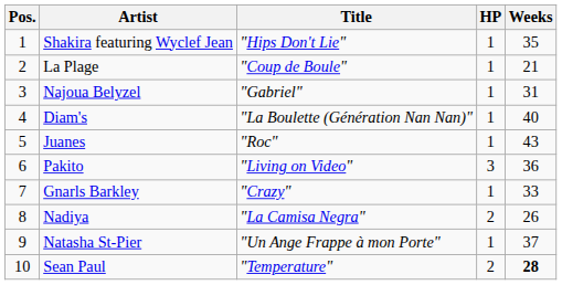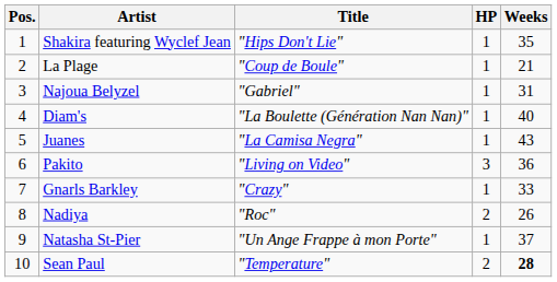Juanes | Title: "Roc" -> "La Camisa Negra"
Nadiya | Title: "La Camisa Negra" -> "Roc"
